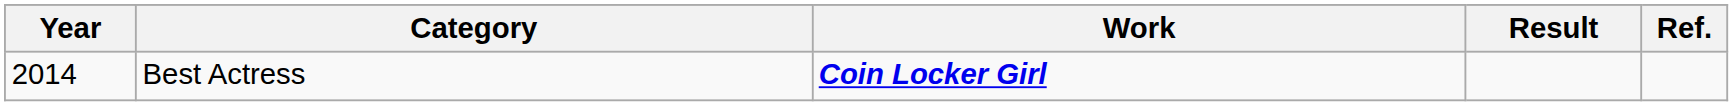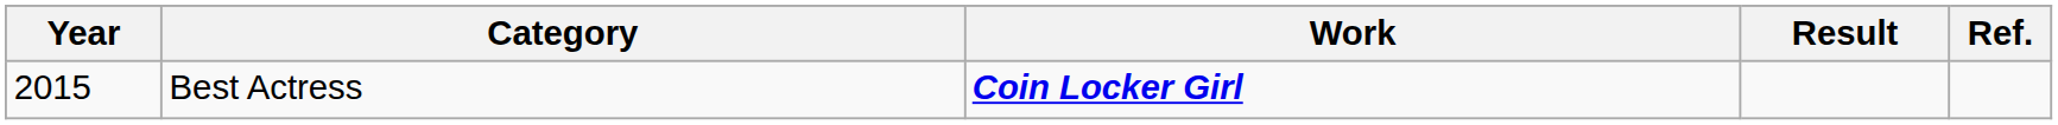Best Actress | Year: 2014 -> 2015
